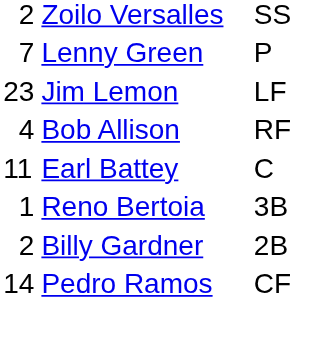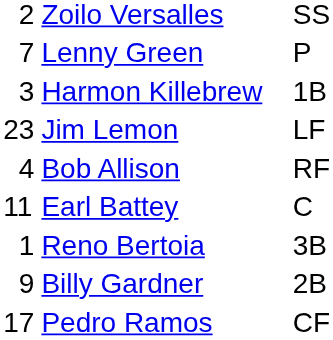+ row: 3 | Harmon Killebrew | 1B
Billy Gardner | column 1: 2 -> 9
Pedro Ramos | column 1: 14 -> 17
